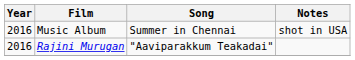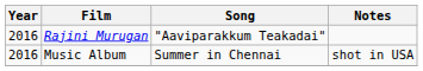rows swapped: Music Album <-> Rajini Murugan
